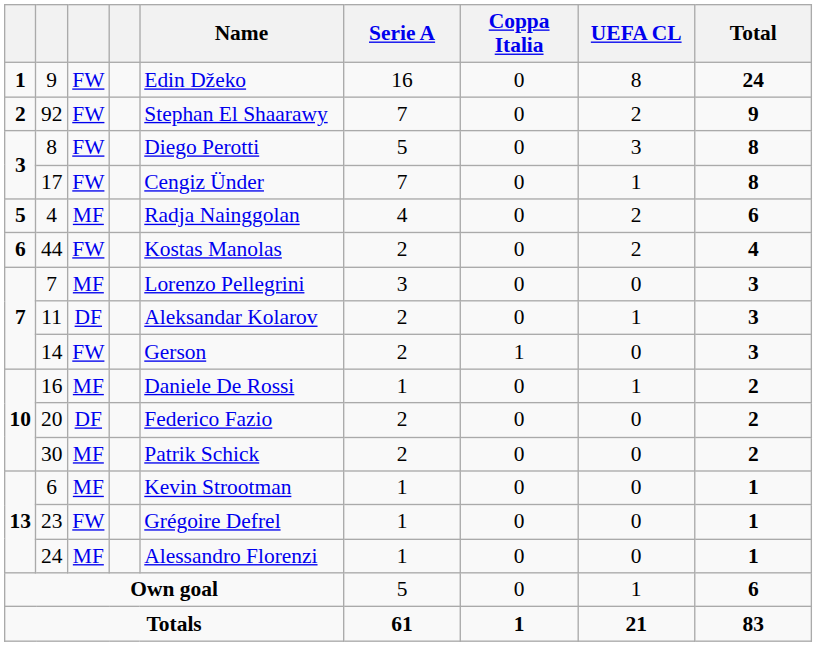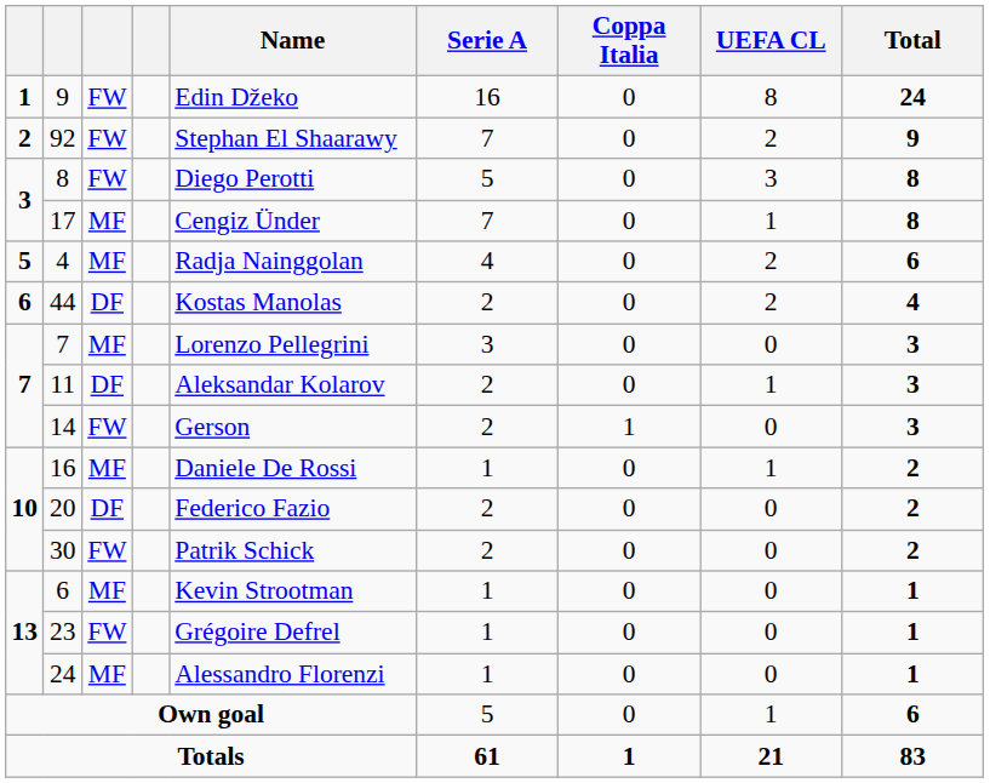17 | column 3: FW -> MF
44 | column 3: FW -> DF
30 | column 3: MF -> FW
